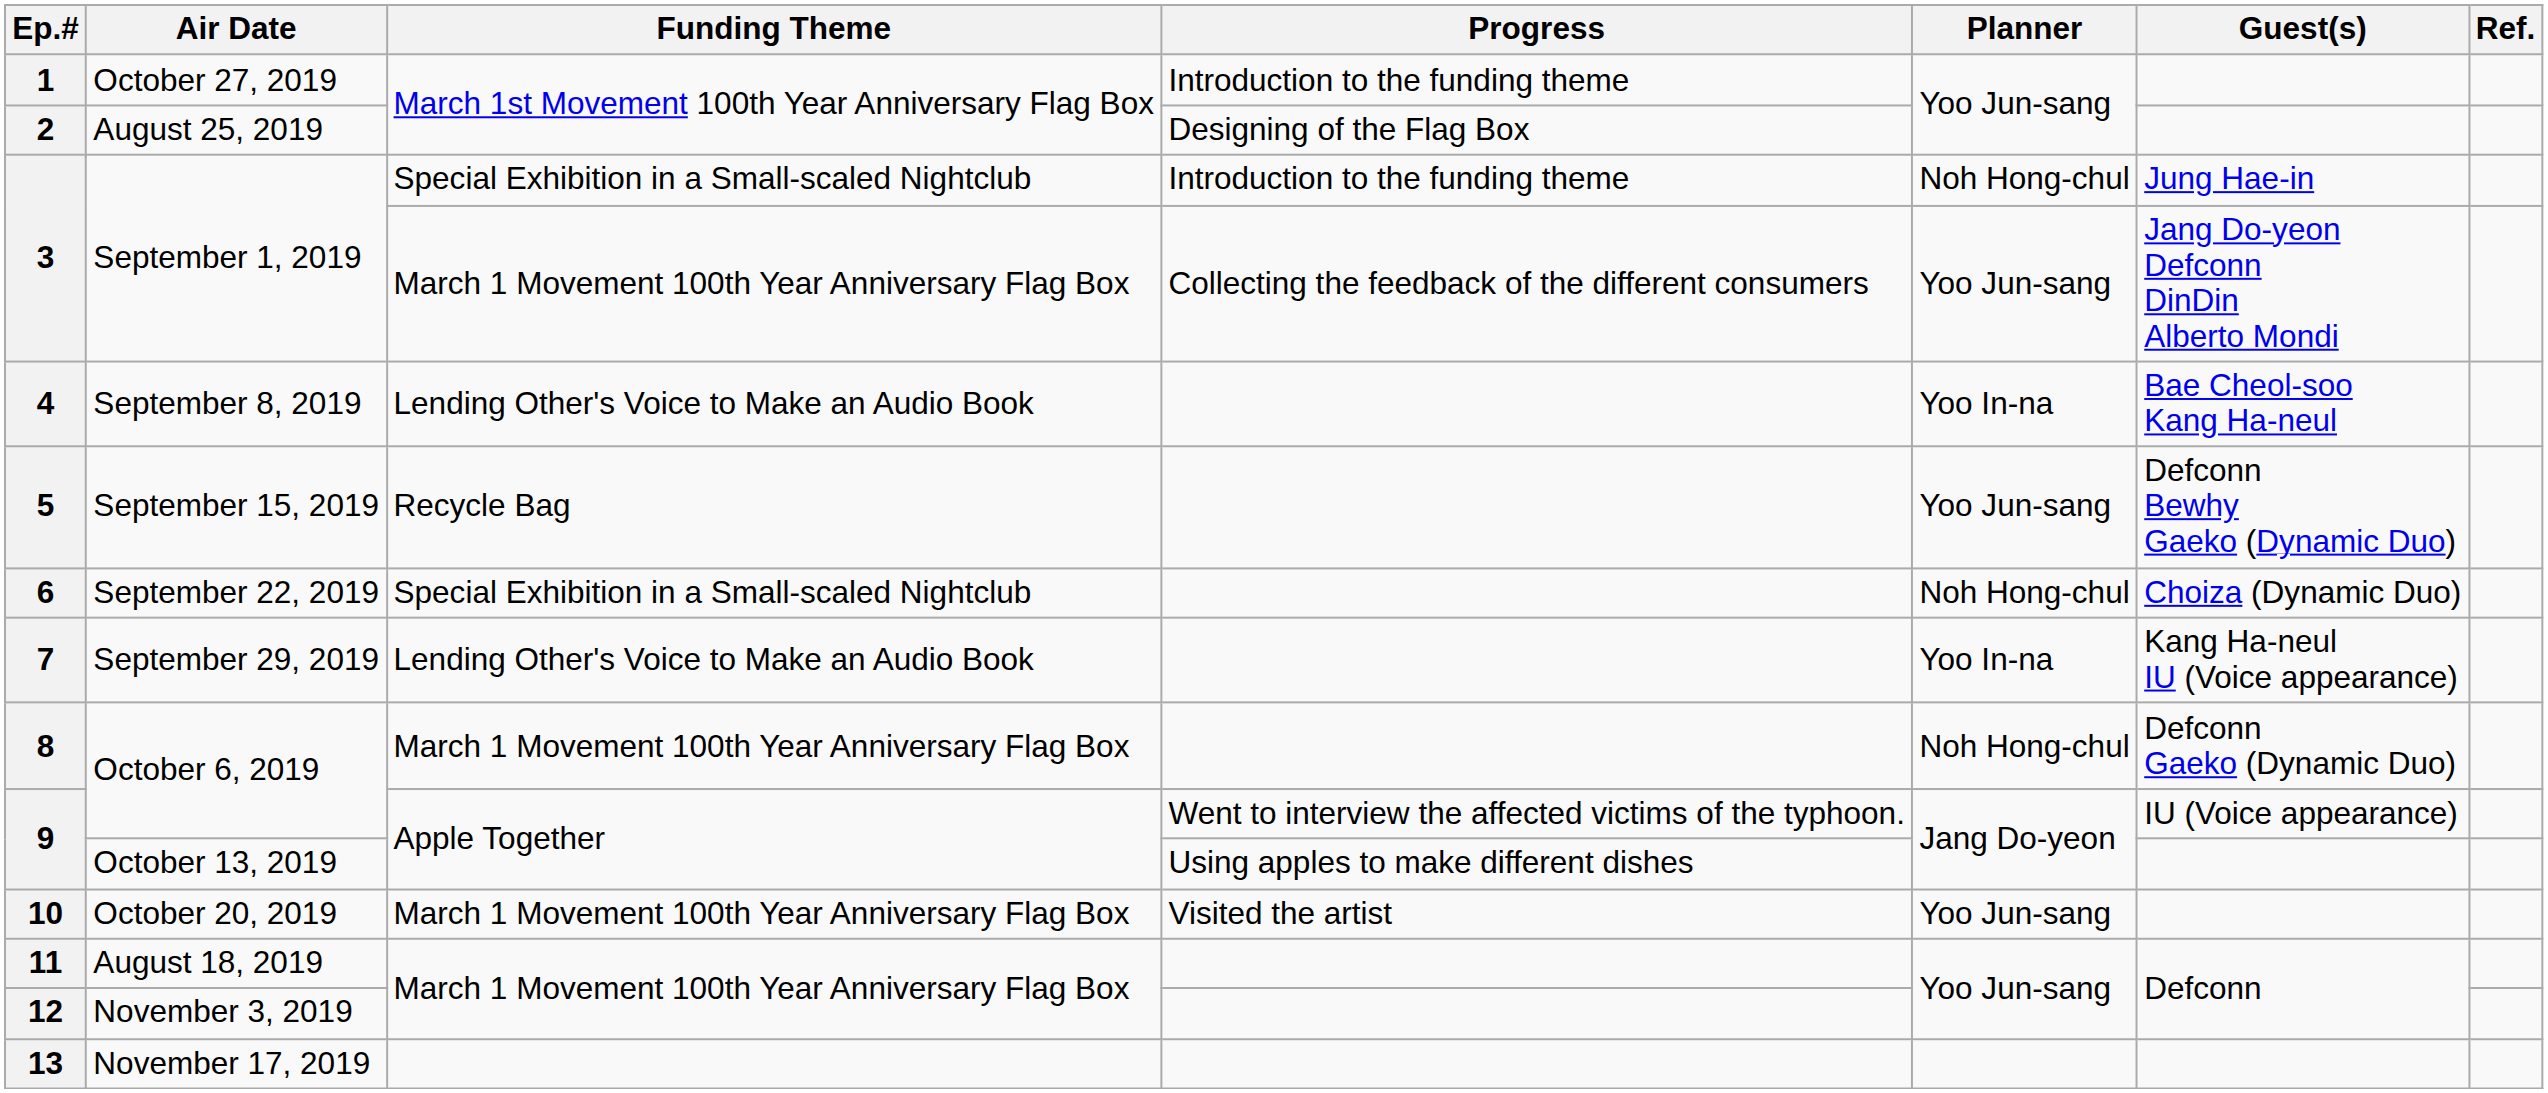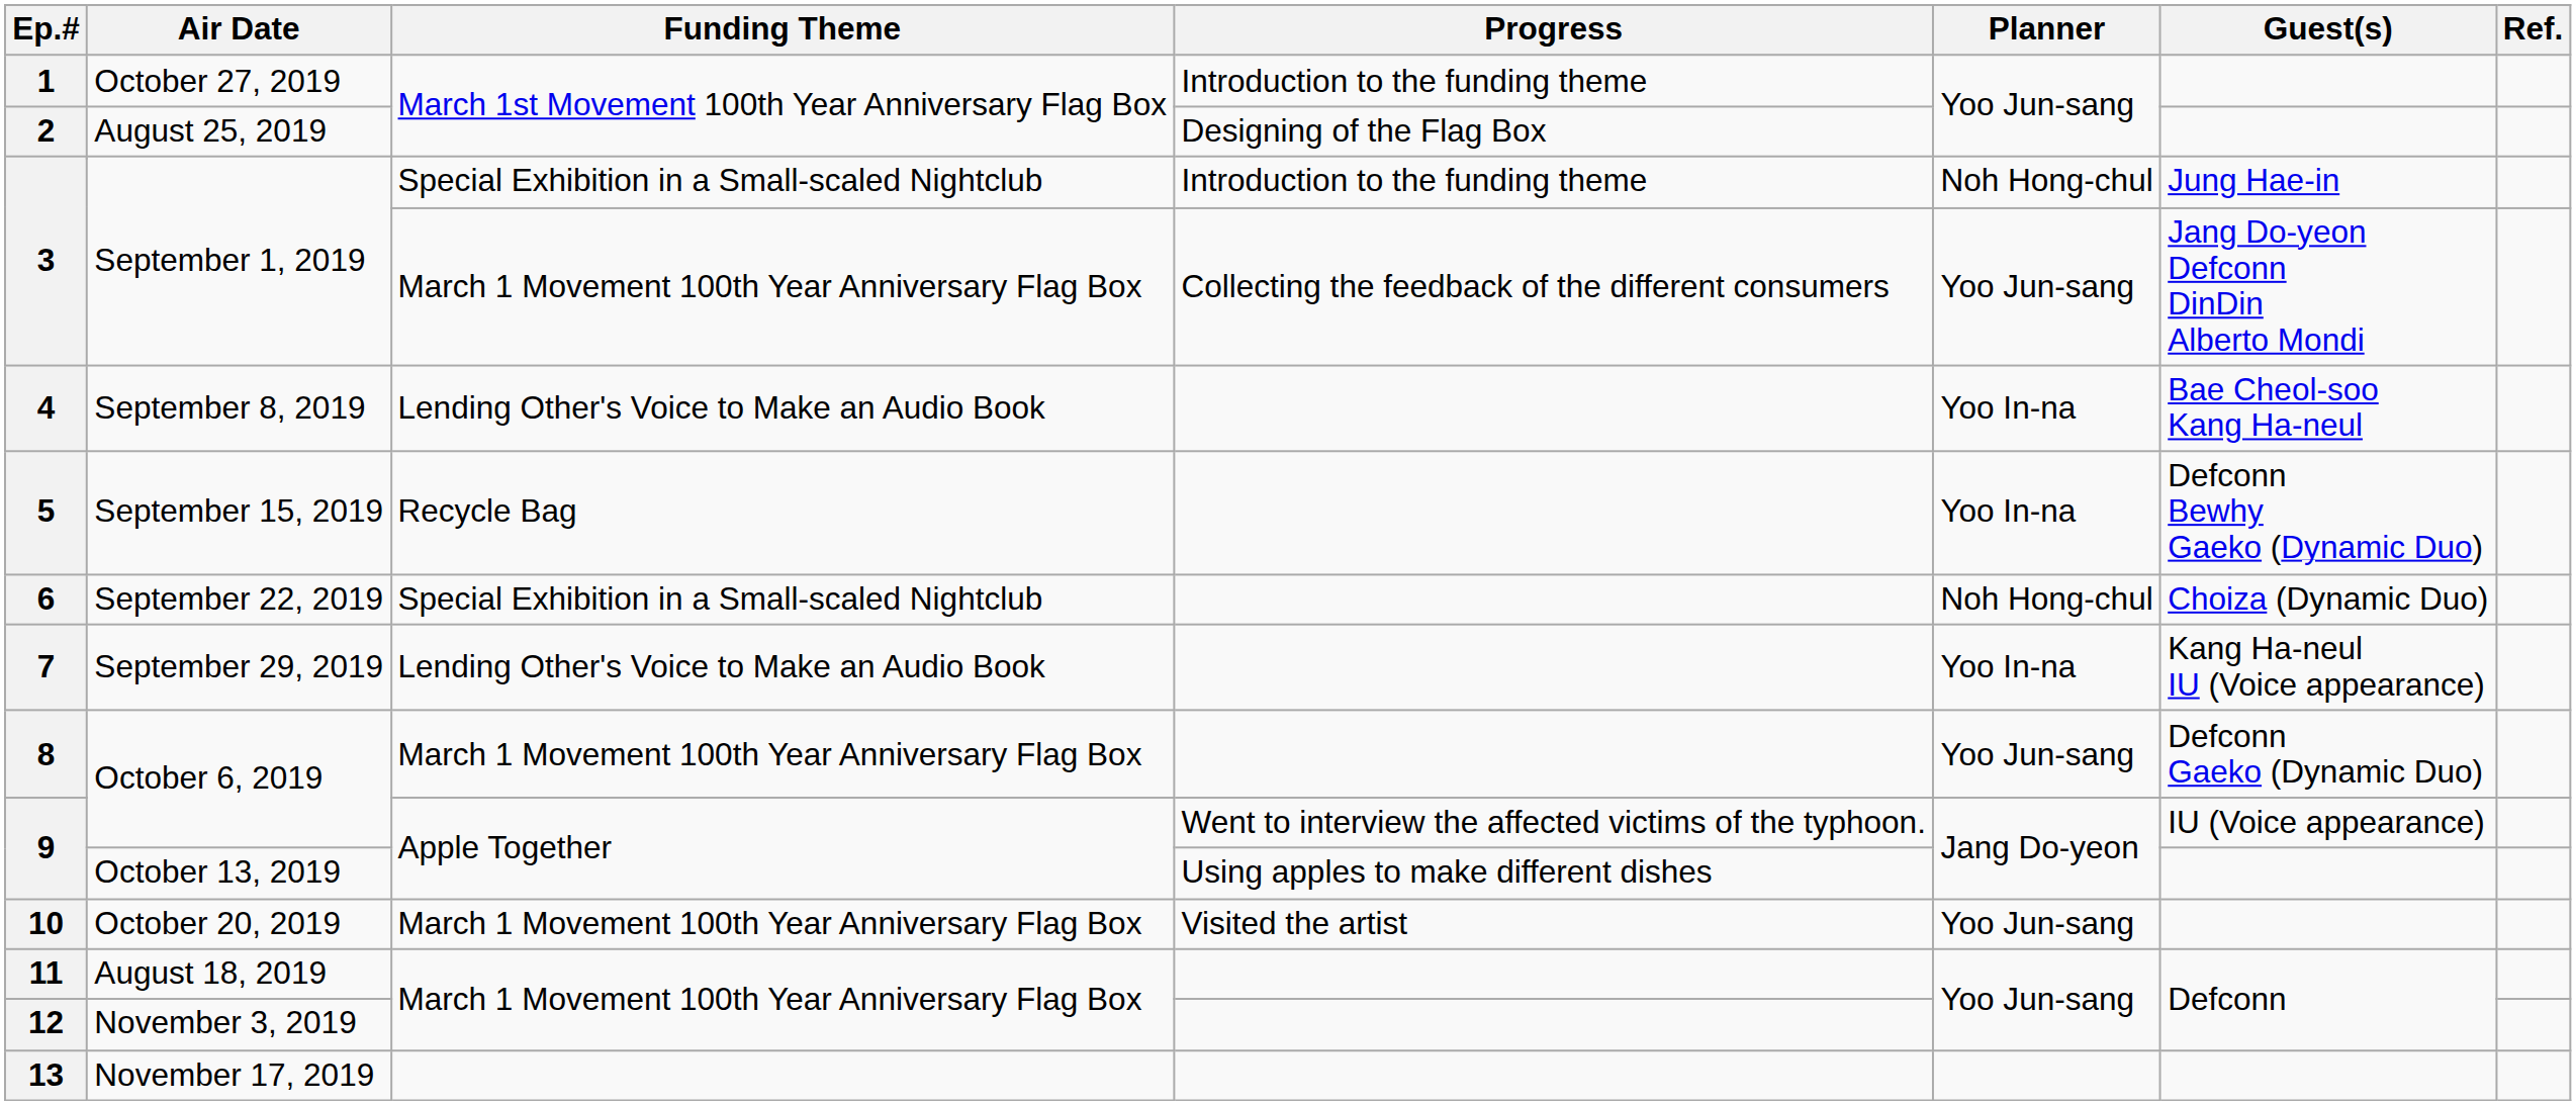5 | Planner: Yoo Jun-sang -> Yoo In-na
8 | Planner: Noh Hong-chul -> Yoo Jun-sang
